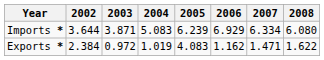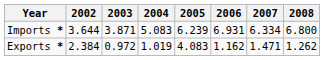Imports * | 2006: 6.929 -> 6.931
Imports * | 2008: 6.080 -> 6.800
Exports * | 2008: 1.622 -> 1.262
